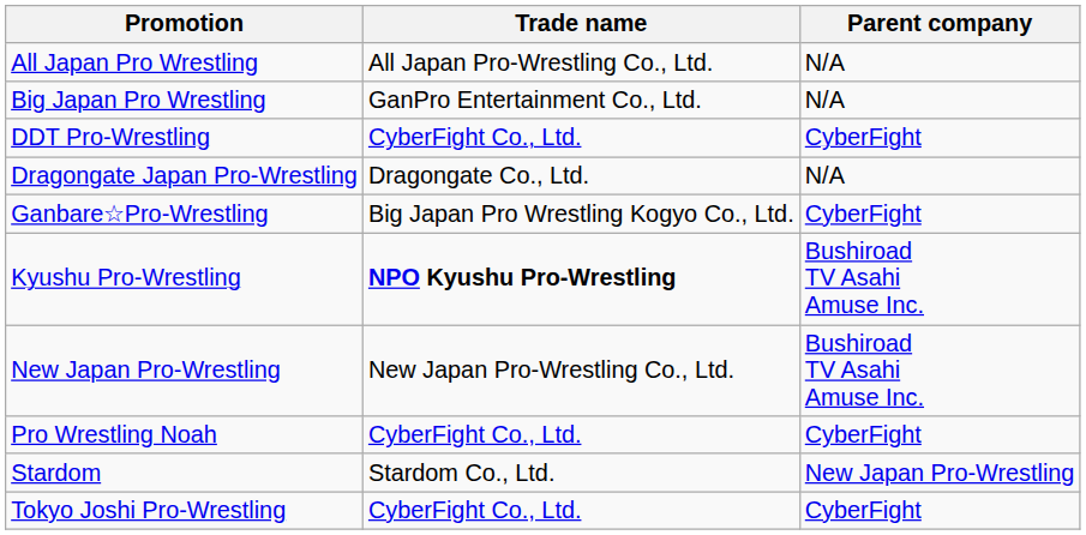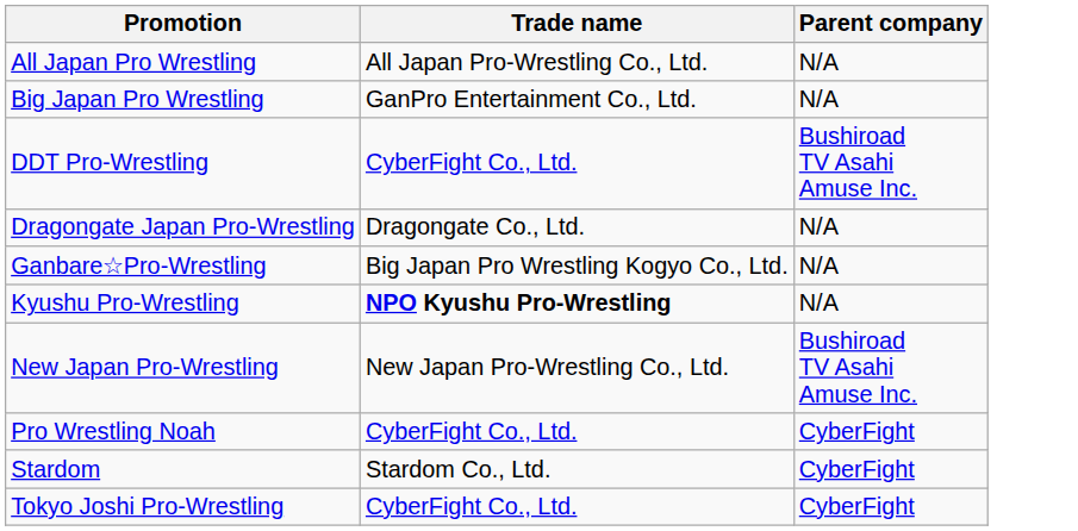DDT Pro-Wrestling | Parent company: CyberFight -> Bushiroad TV Asahi Amuse Inc.
Ganbare☆Pro-Wrestling | Parent company: CyberFight -> N/A
Kyushu Pro-Wrestling | Parent company: Bushiroad TV Asahi Amuse Inc. -> N/A
Stardom | Parent company: New Japan Pro-Wrestling -> CyberFight
